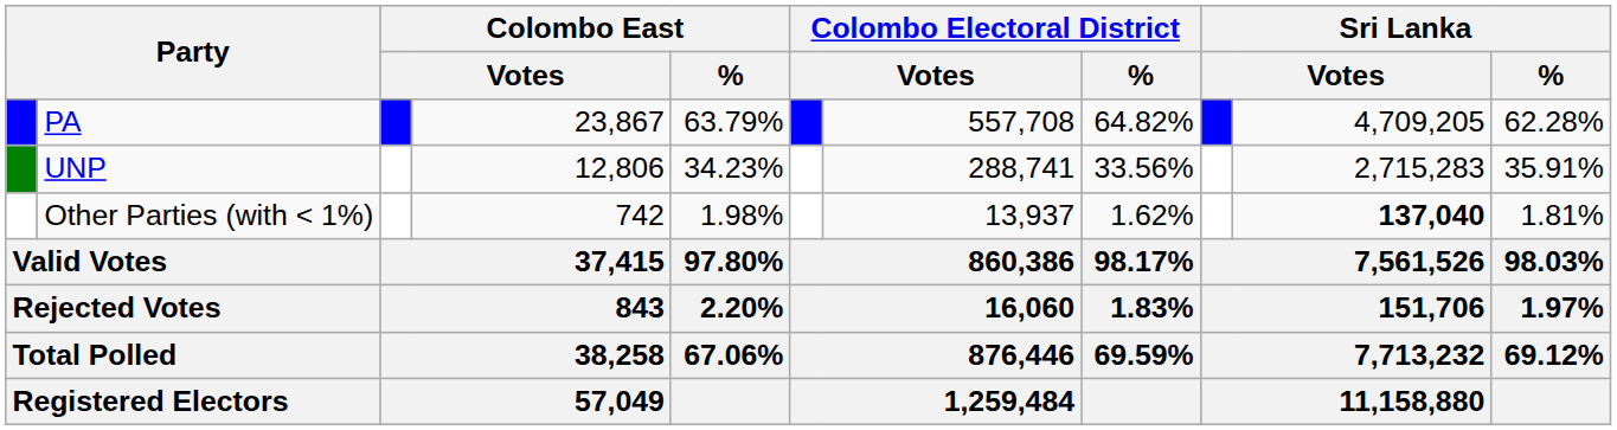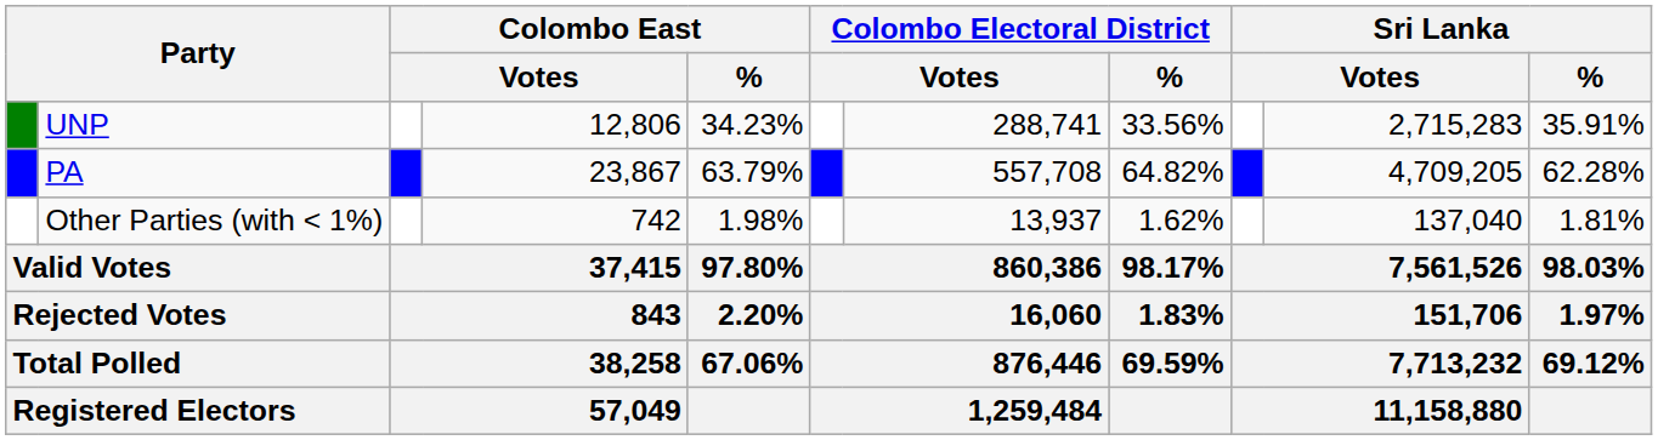rows swapped: PA <-> UNP
Other Parties (with < 1%) | column 10: bold -> normal
